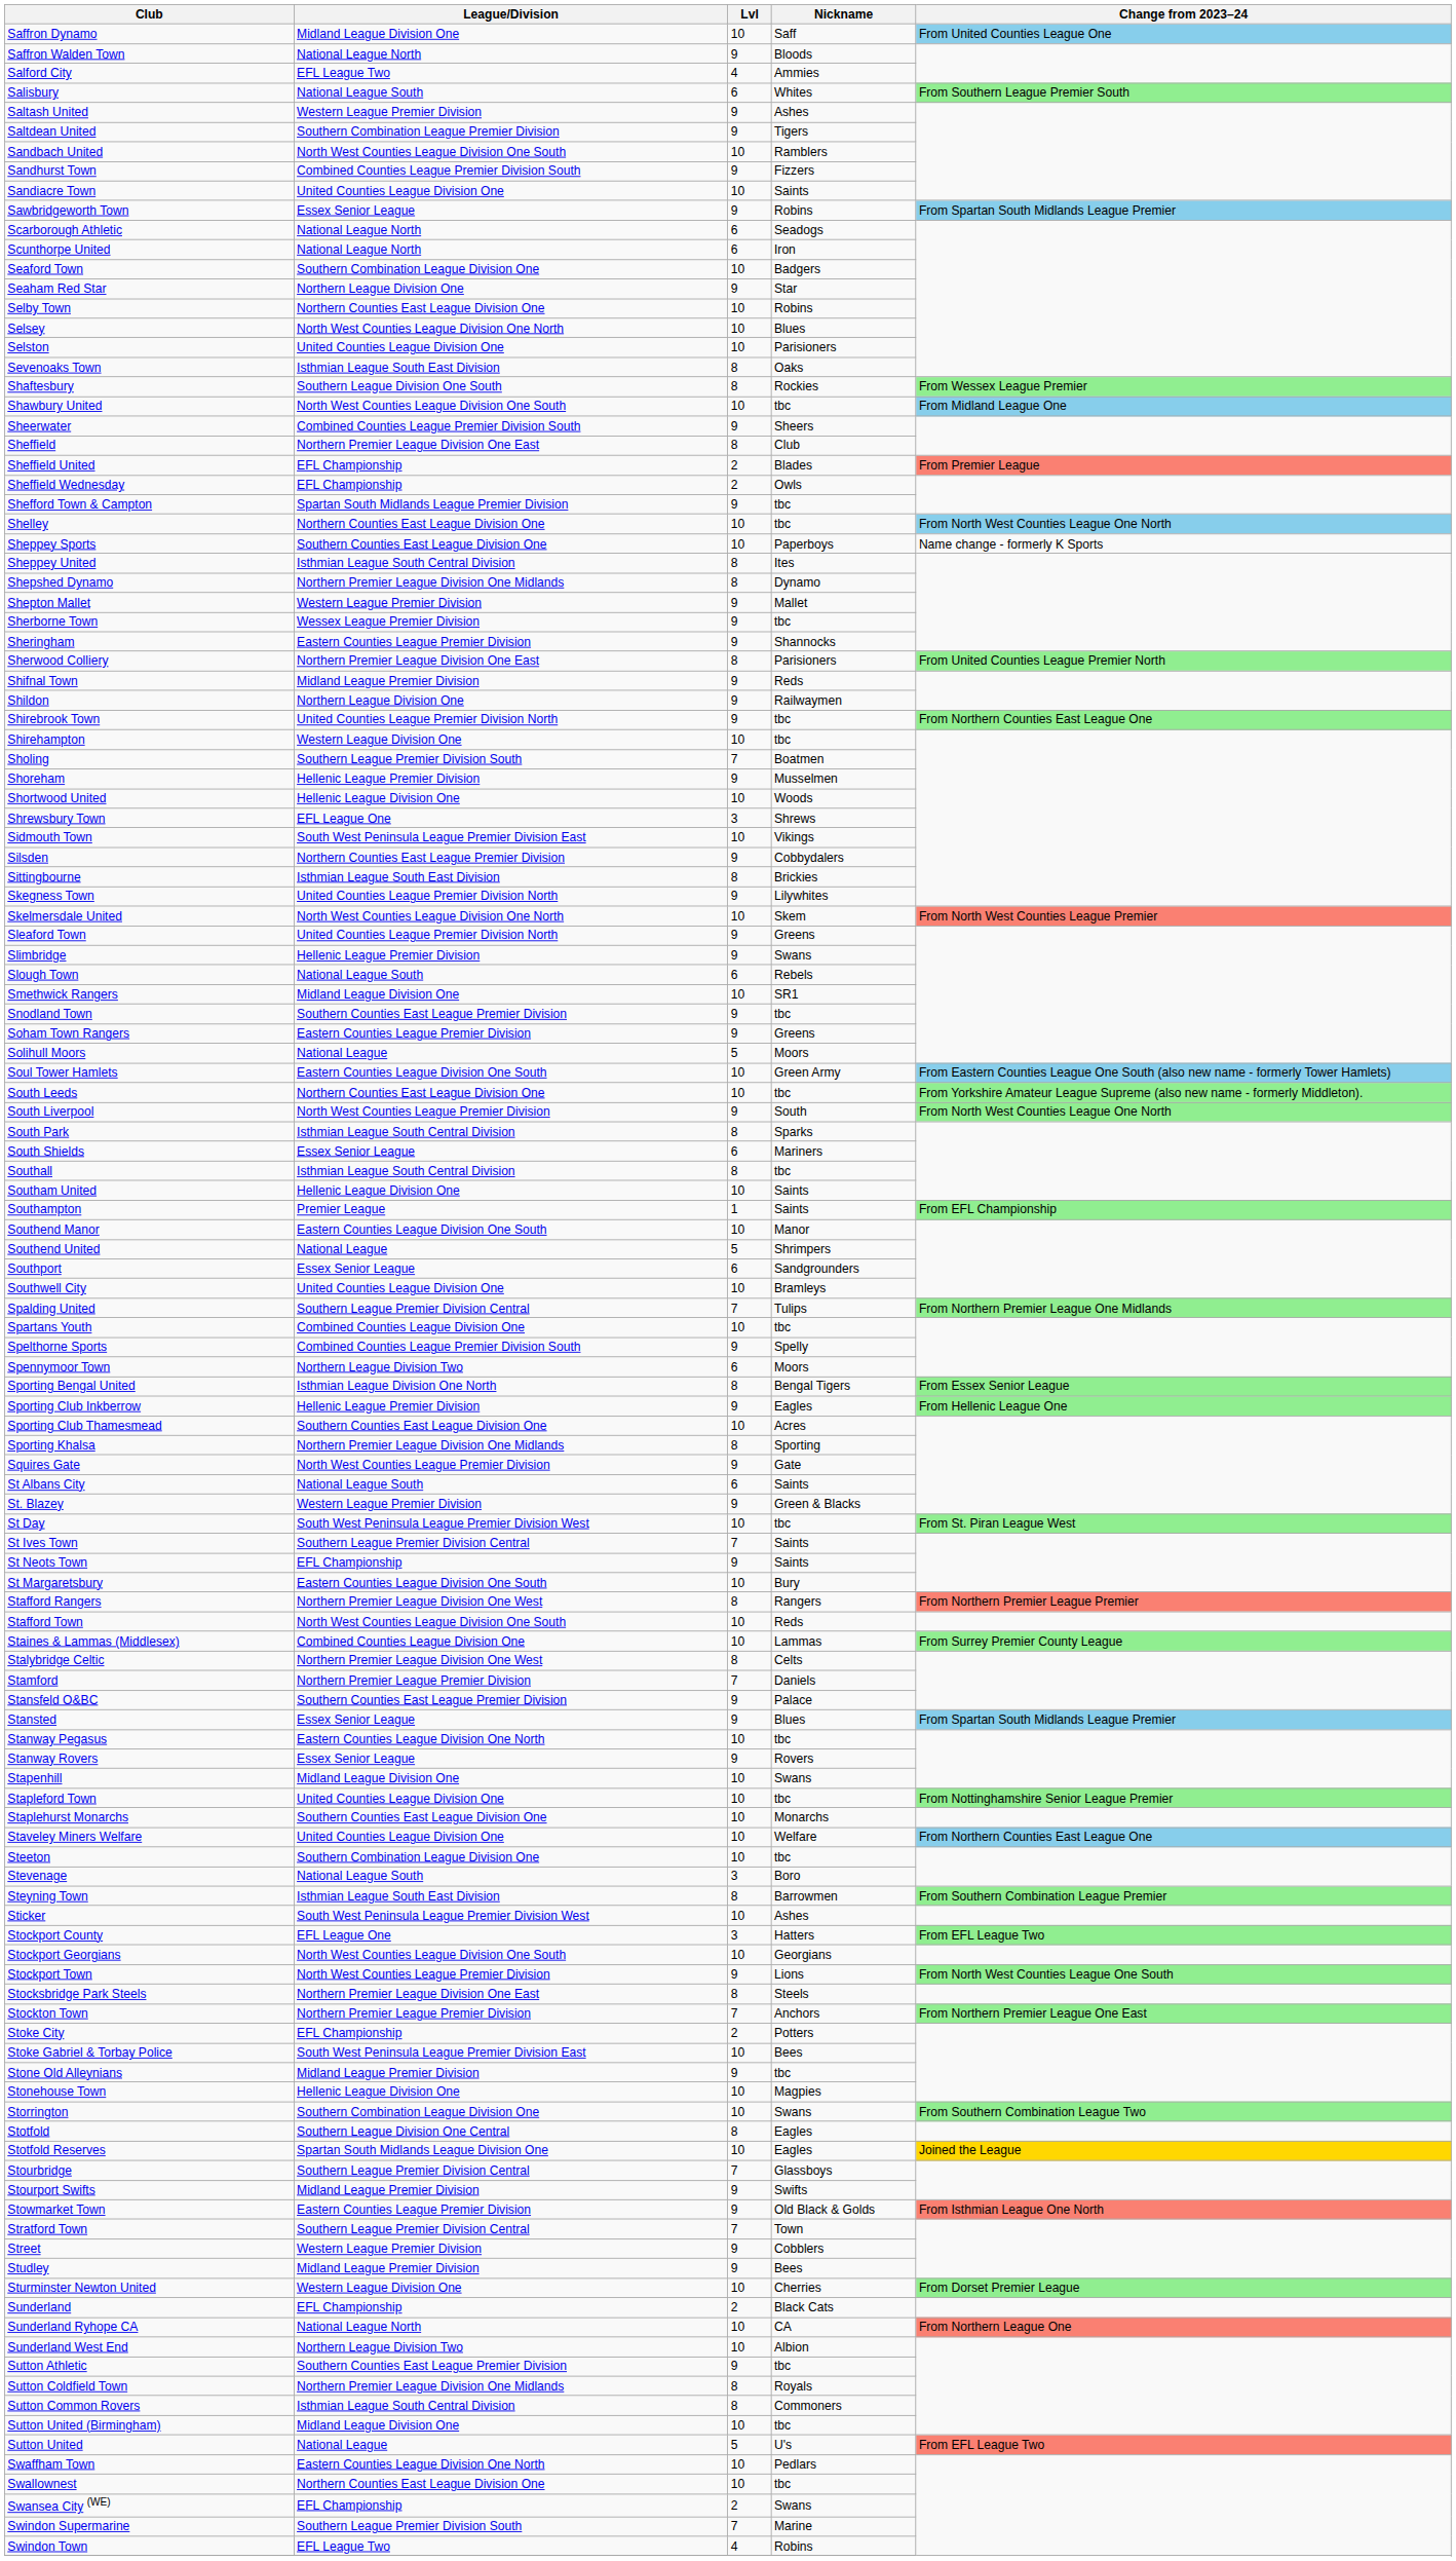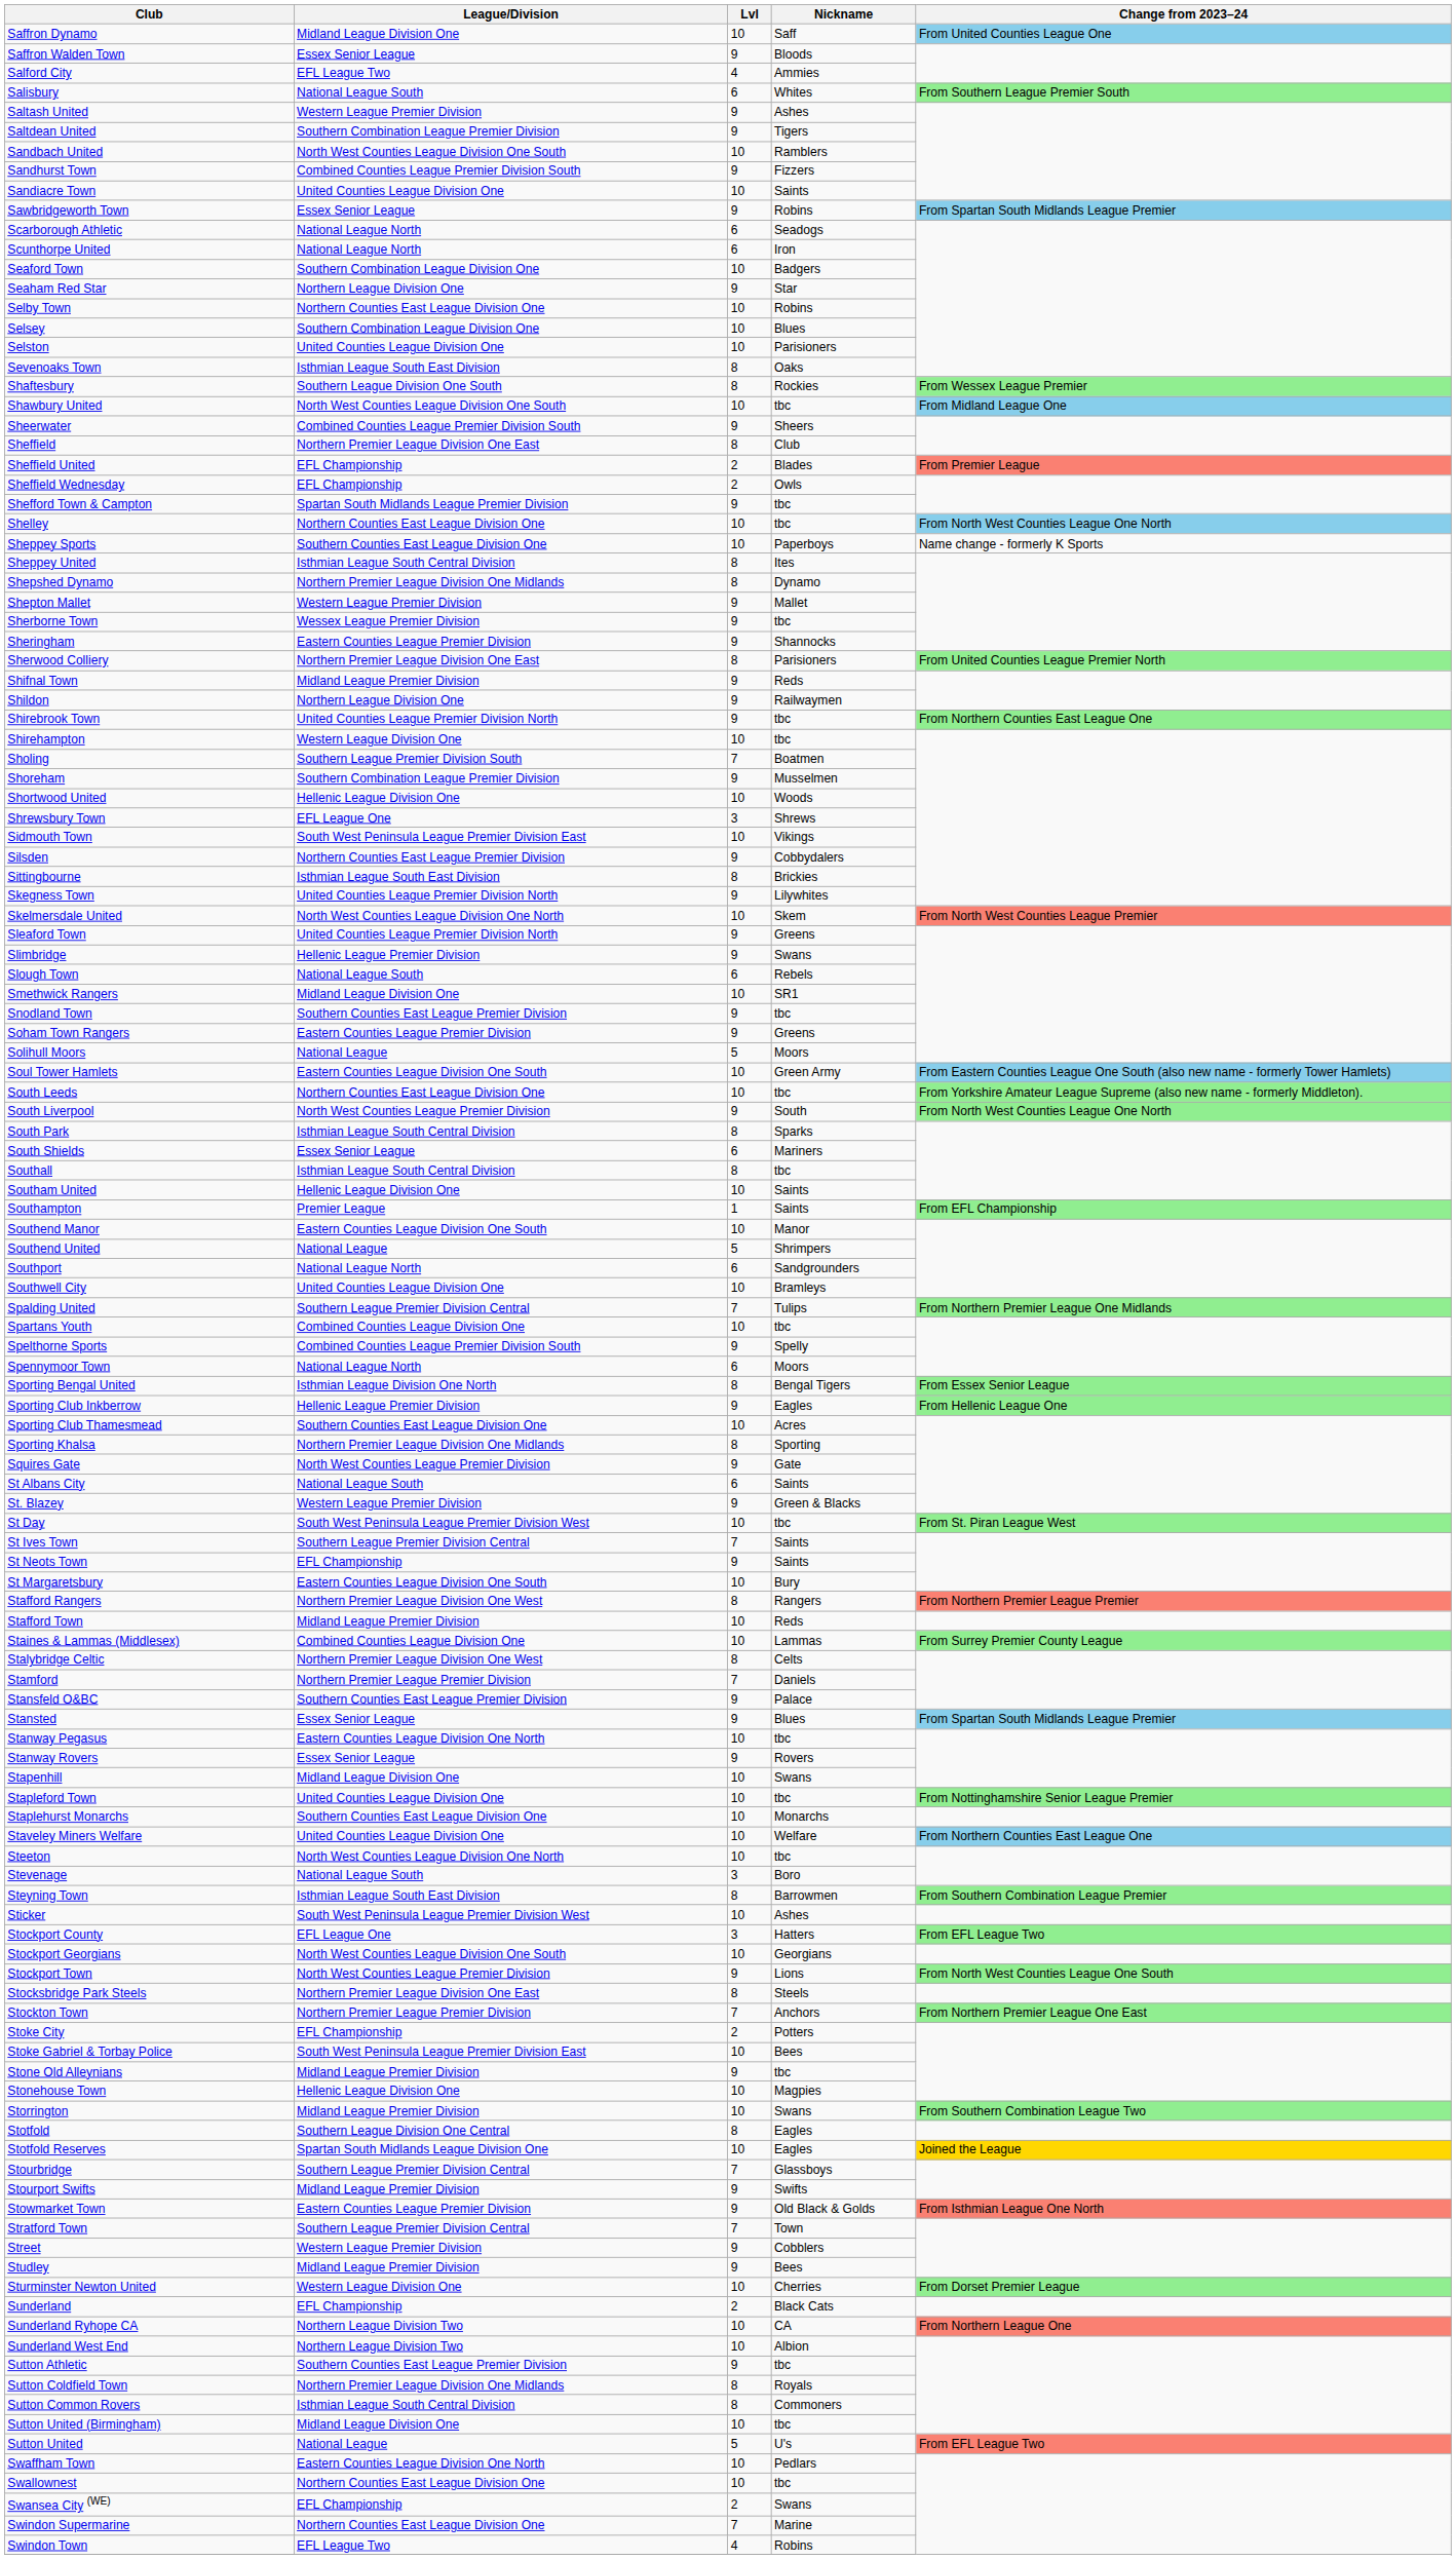Saffron Walden Town | League/Division: National League North -> Essex Senior League
Selsey | League/Division: North West Counties League Division One North -> Southern Combination League Division One
Shoreham | League/Division: Hellenic League Premier Division -> Southern Combination League Premier Division
Southport | League/Division: Essex Senior League -> National League North
Spennymoor Town | League/Division: Northern League Division Two -> National League North
Stafford Town | League/Division: North West Counties League Division One South -> Midland League Premier Division
Steeton | League/Division: Southern Combination League Division One -> North West Counties League Division One North
Storrington | League/Division: Southern Combination League Division One -> Midland League Premier Division
Sunderland Ryhope CA | League/Division: National League North -> Northern League Division Two
Swindon Supermarine | League/Division: Southern League Premier Division South -> Northern Counties East League Division One
